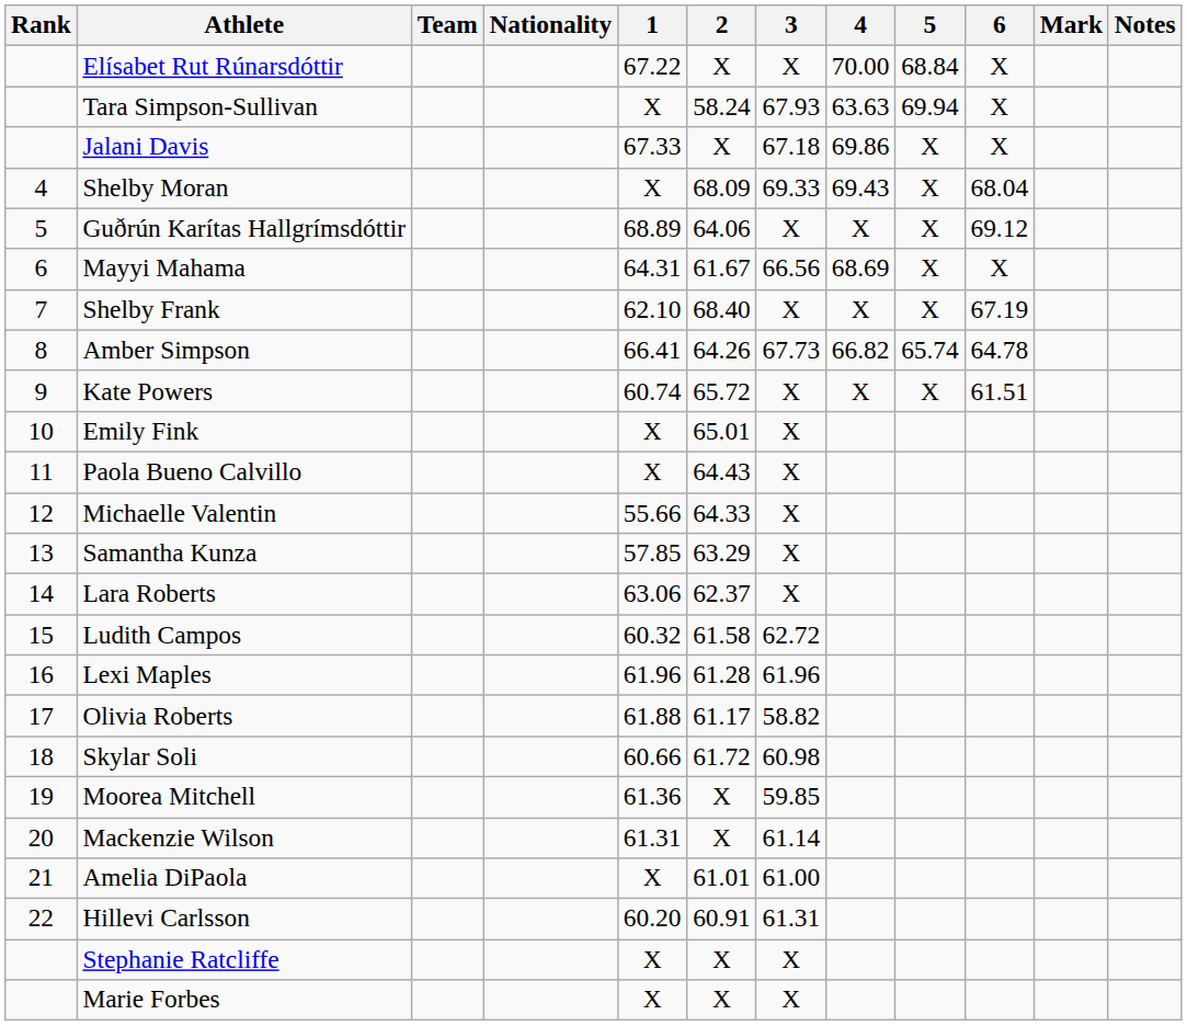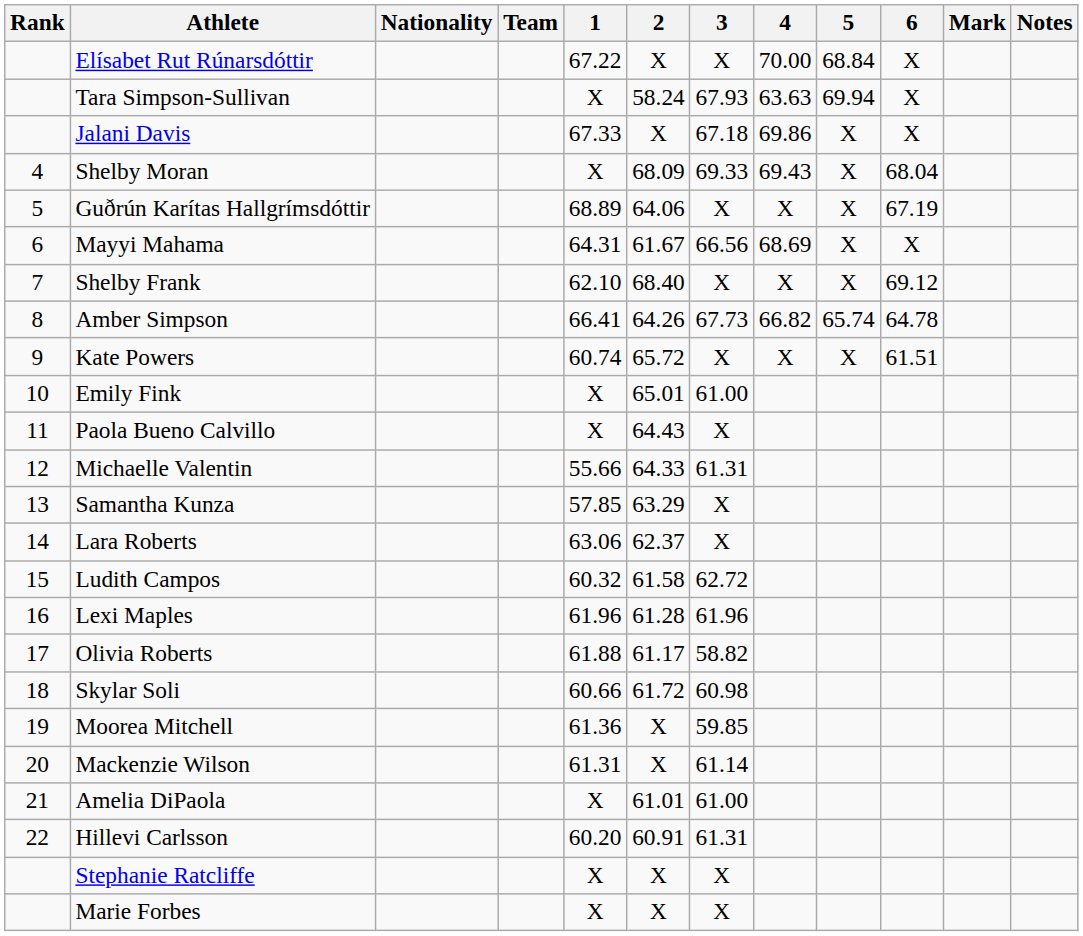columns swapped: Nationality <-> Team
Guðrún Karítas Hallgrímsdóttir | 6: 69.12 -> 67.19
Shelby Frank | 6: 67.19 -> 69.12
Emily Fink | 3: X -> 61.00
Michaelle Valentin | 3: X -> 61.31
